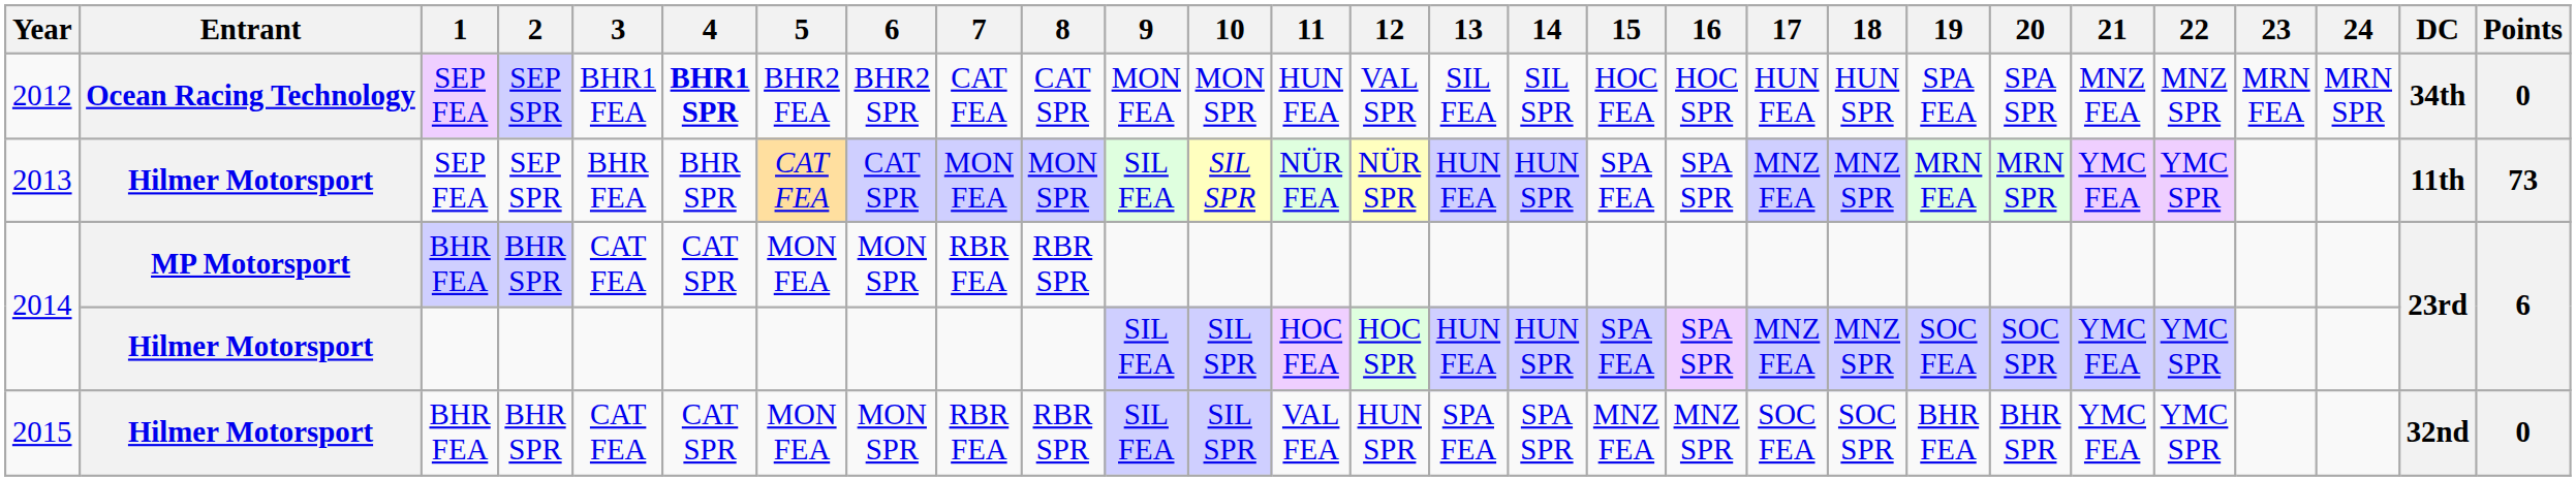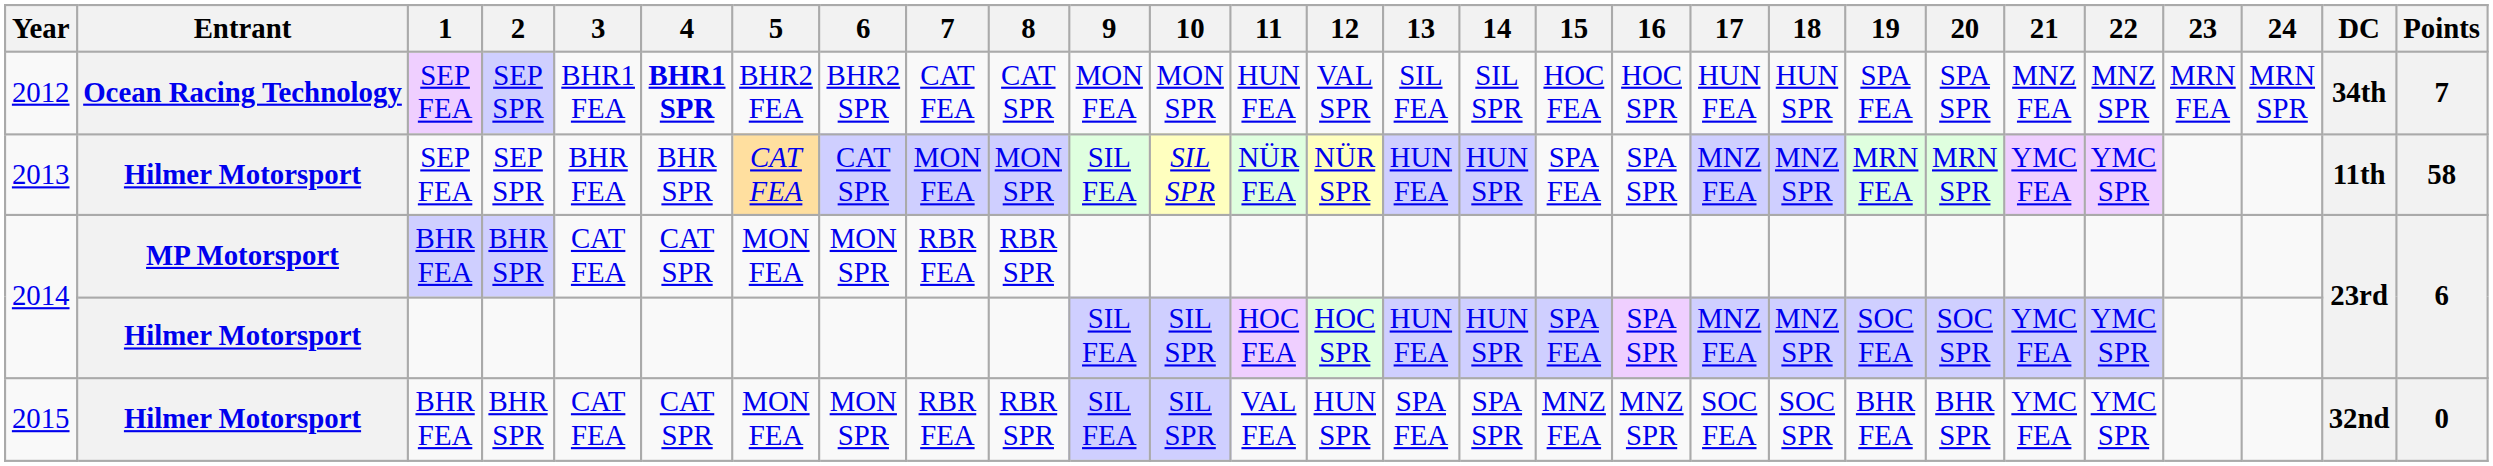2012 | Points: 0 -> 7
2013 | Points: 73 -> 58
